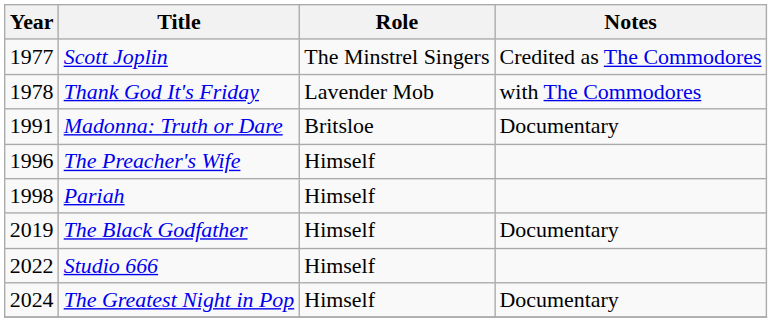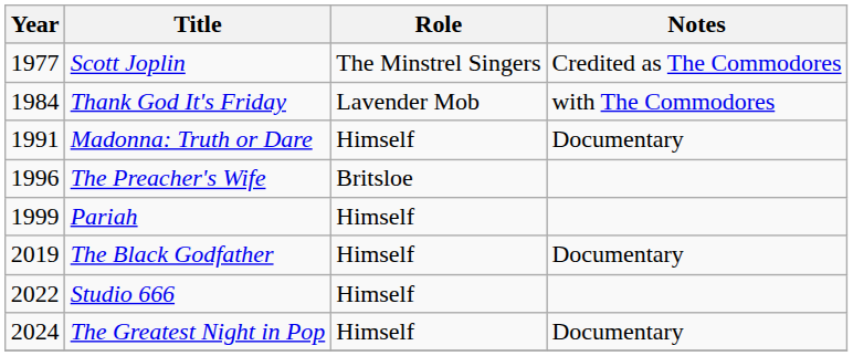Thank God It's Friday | Year: 1978 -> 1984
Madonna: Truth or Dare | Role: Britsloe -> Himself
The Preacher's Wife | Role: Himself -> Britsloe
Pariah | Year: 1998 -> 1999
